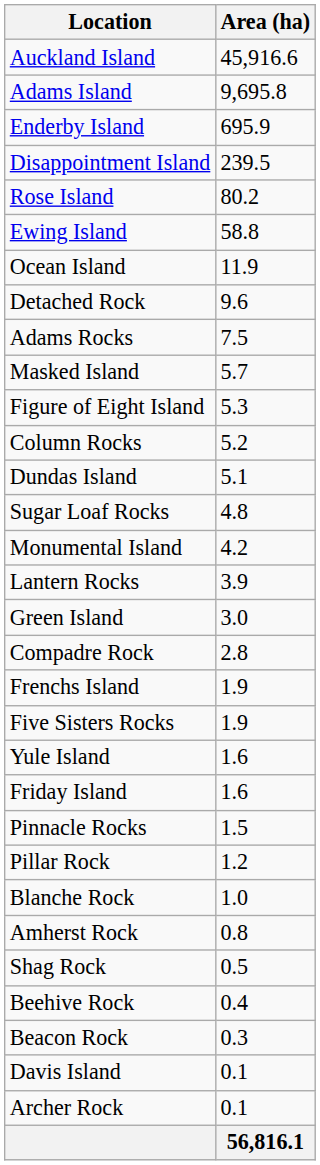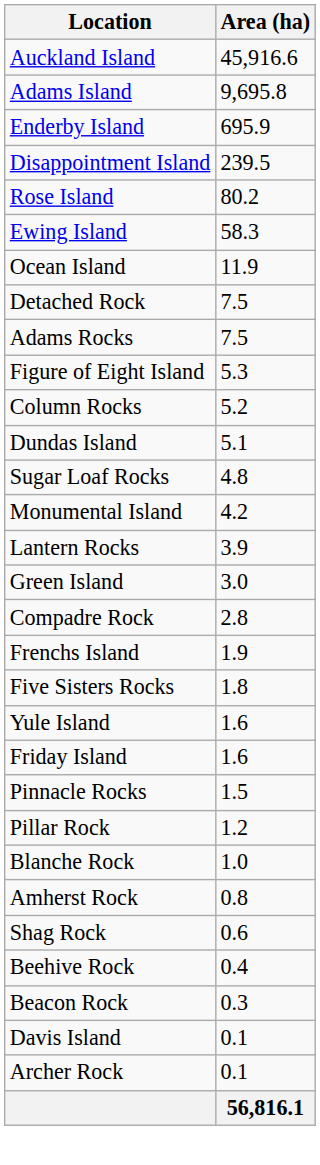Ewing Island | Area (ha): 58.8 -> 58.3
Detached Rock | Area (ha): 9.6 -> 7.5
- row: Masked Island | 5.7
Five Sisters Rocks | Area (ha): 1.9 -> 1.8
Shag Rock | Area (ha): 0.5 -> 0.6
